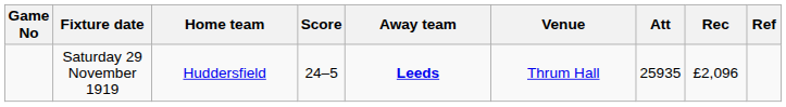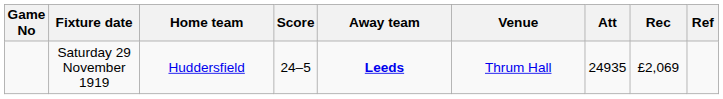Saturday 29 November 1919 | Att: 25935 -> 24935
Saturday 29 November 1919 | Rec: £2,096 -> £2,069
